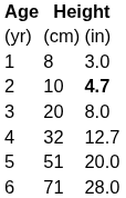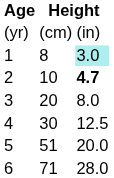1 | column 3: no background -> paleturquoise background
4 | column 2: 32 -> 30
4 | column 3: 12.7 -> 12.5
